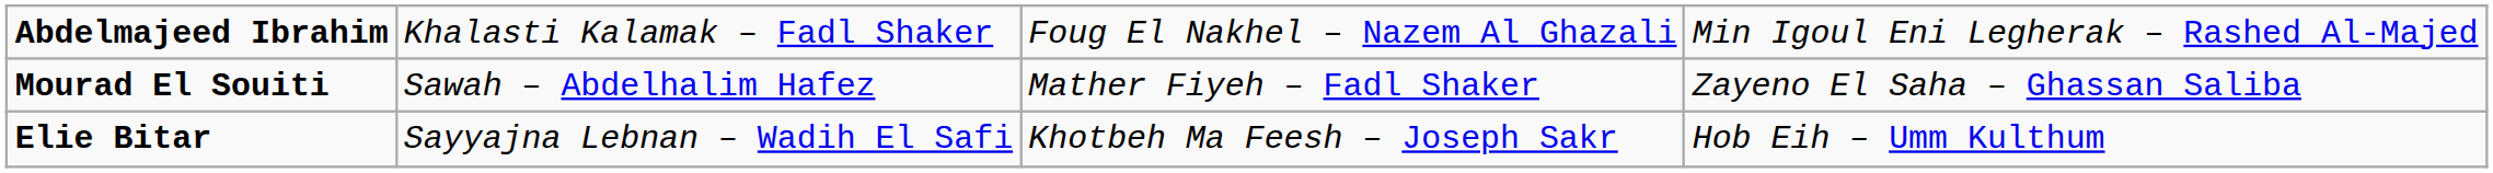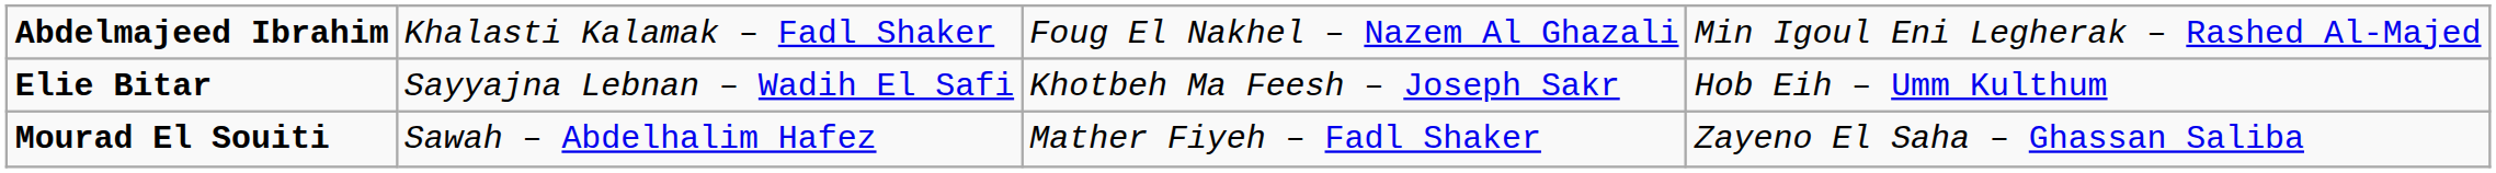rows swapped: Mourad El Souiti <-> Elie Bitar
